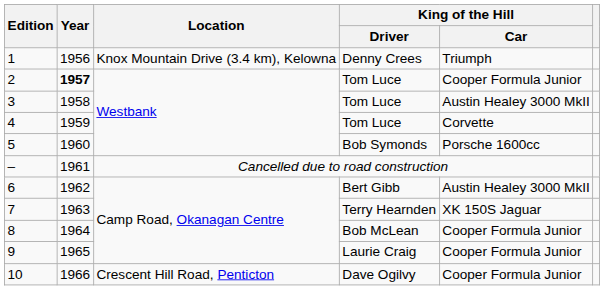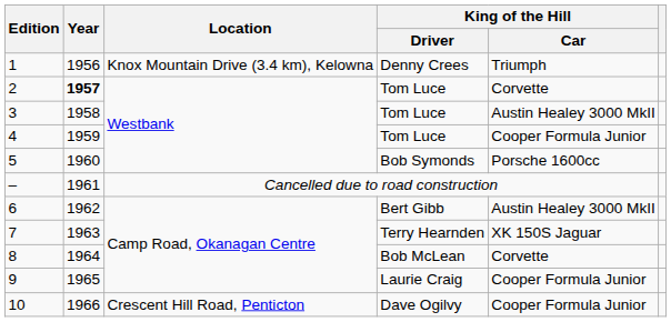2 | King of the Hill / Car: Cooper Formula Junior -> Corvette
4 | King of the Hill / Car: Corvette -> Cooper Formula Junior
8 | King of the Hill / Car: Cooper Formula Junior -> Corvette
